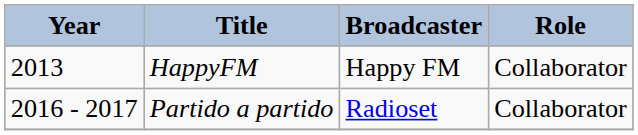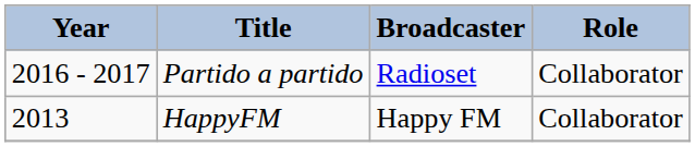rows swapped: HappyFM <-> Partido a partido
